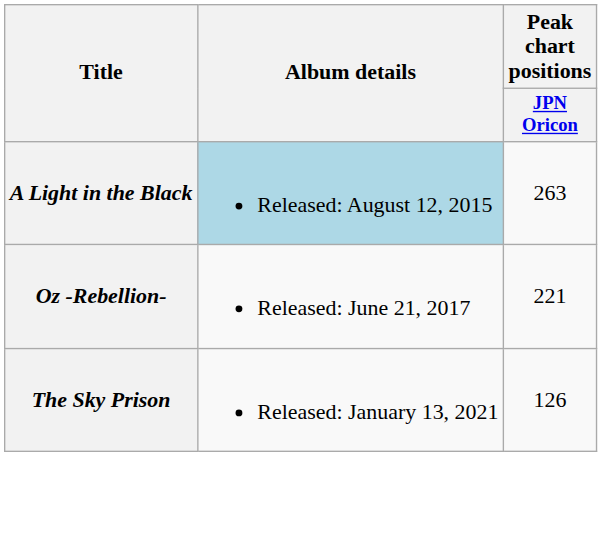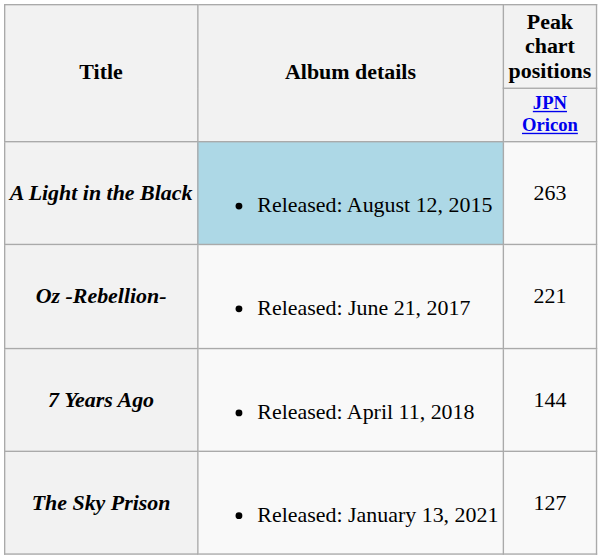+ row: 7 Years Ago | Released: April 11, 2018 | 144
The Sky Prison | Peak chart positions / JPN Oricon: 126 -> 127
